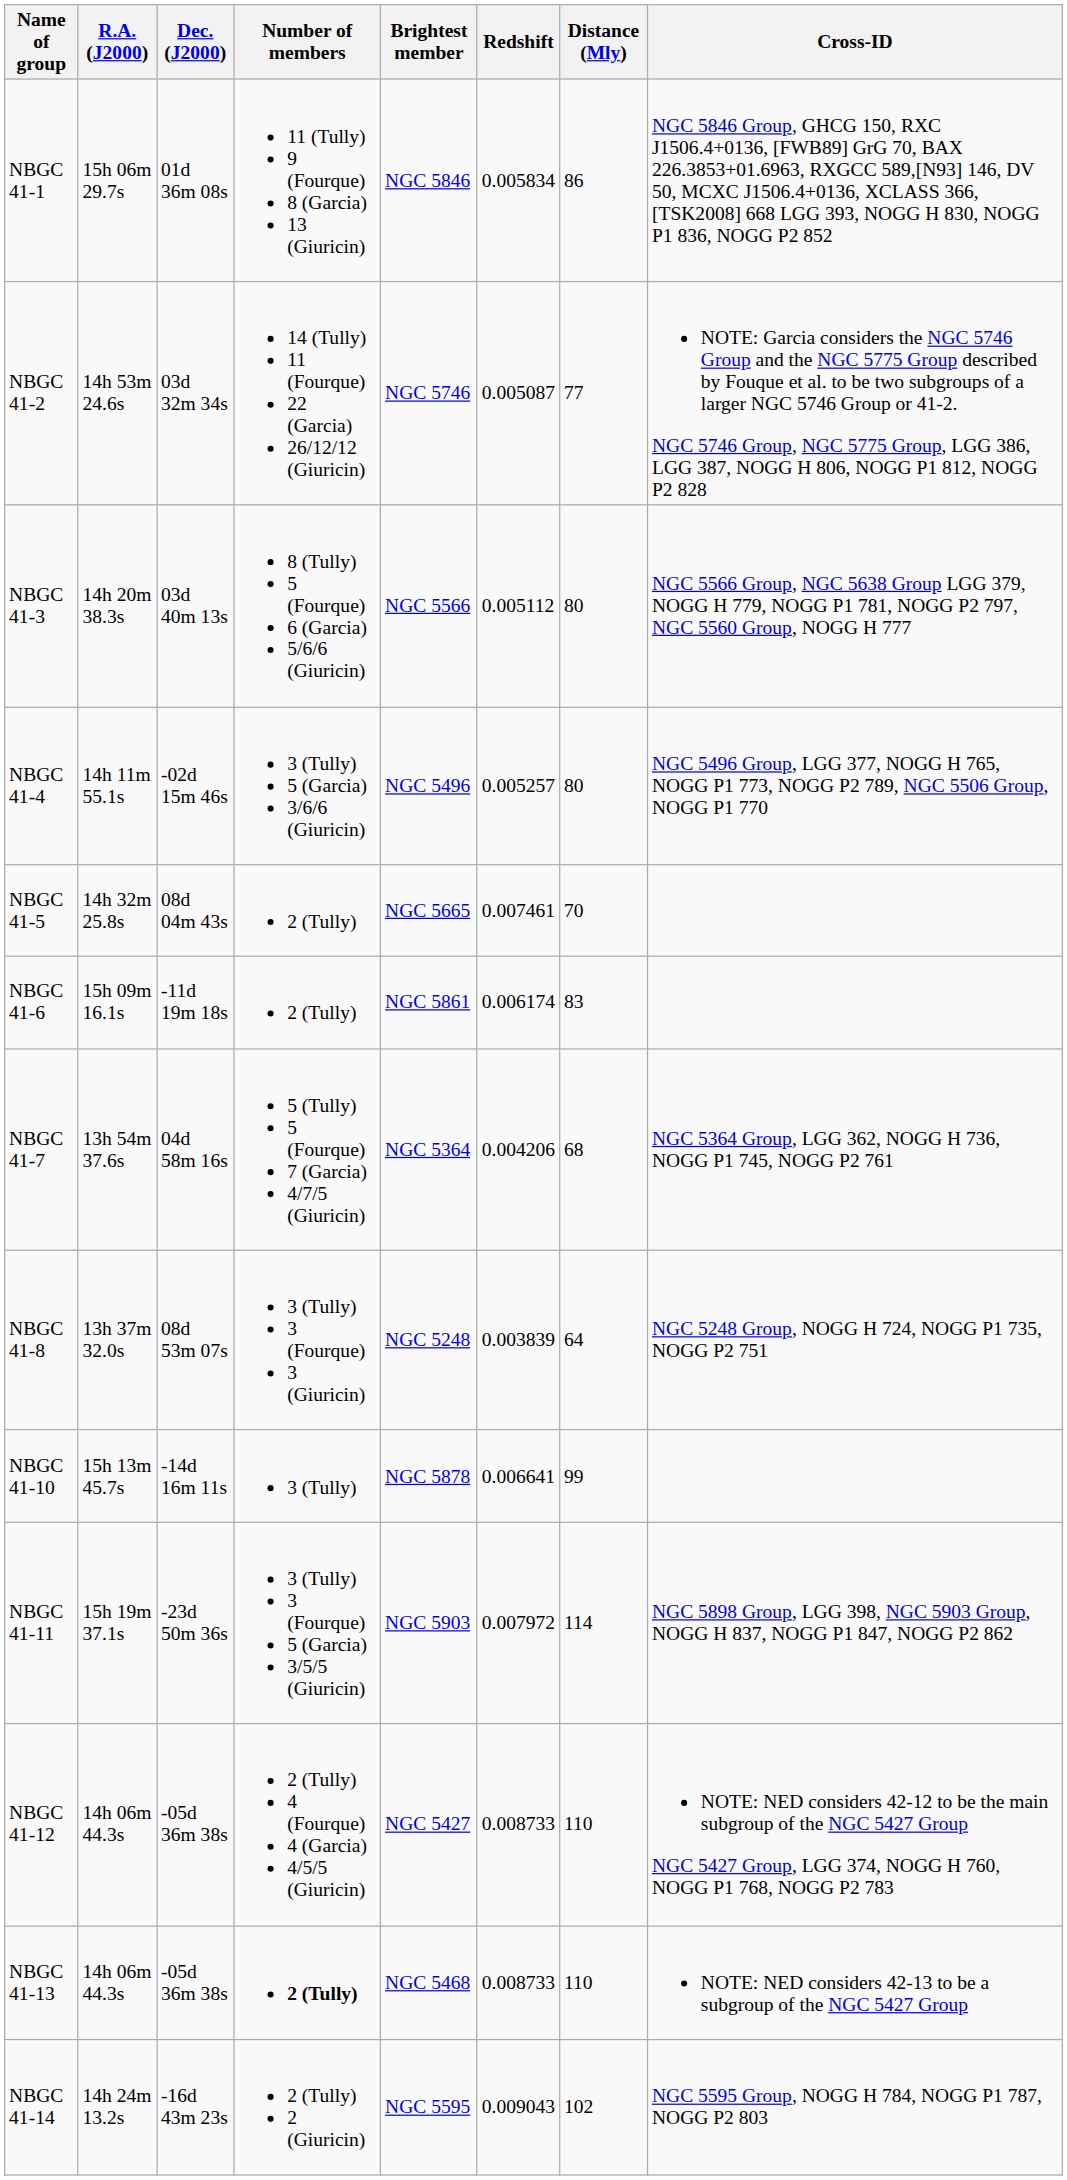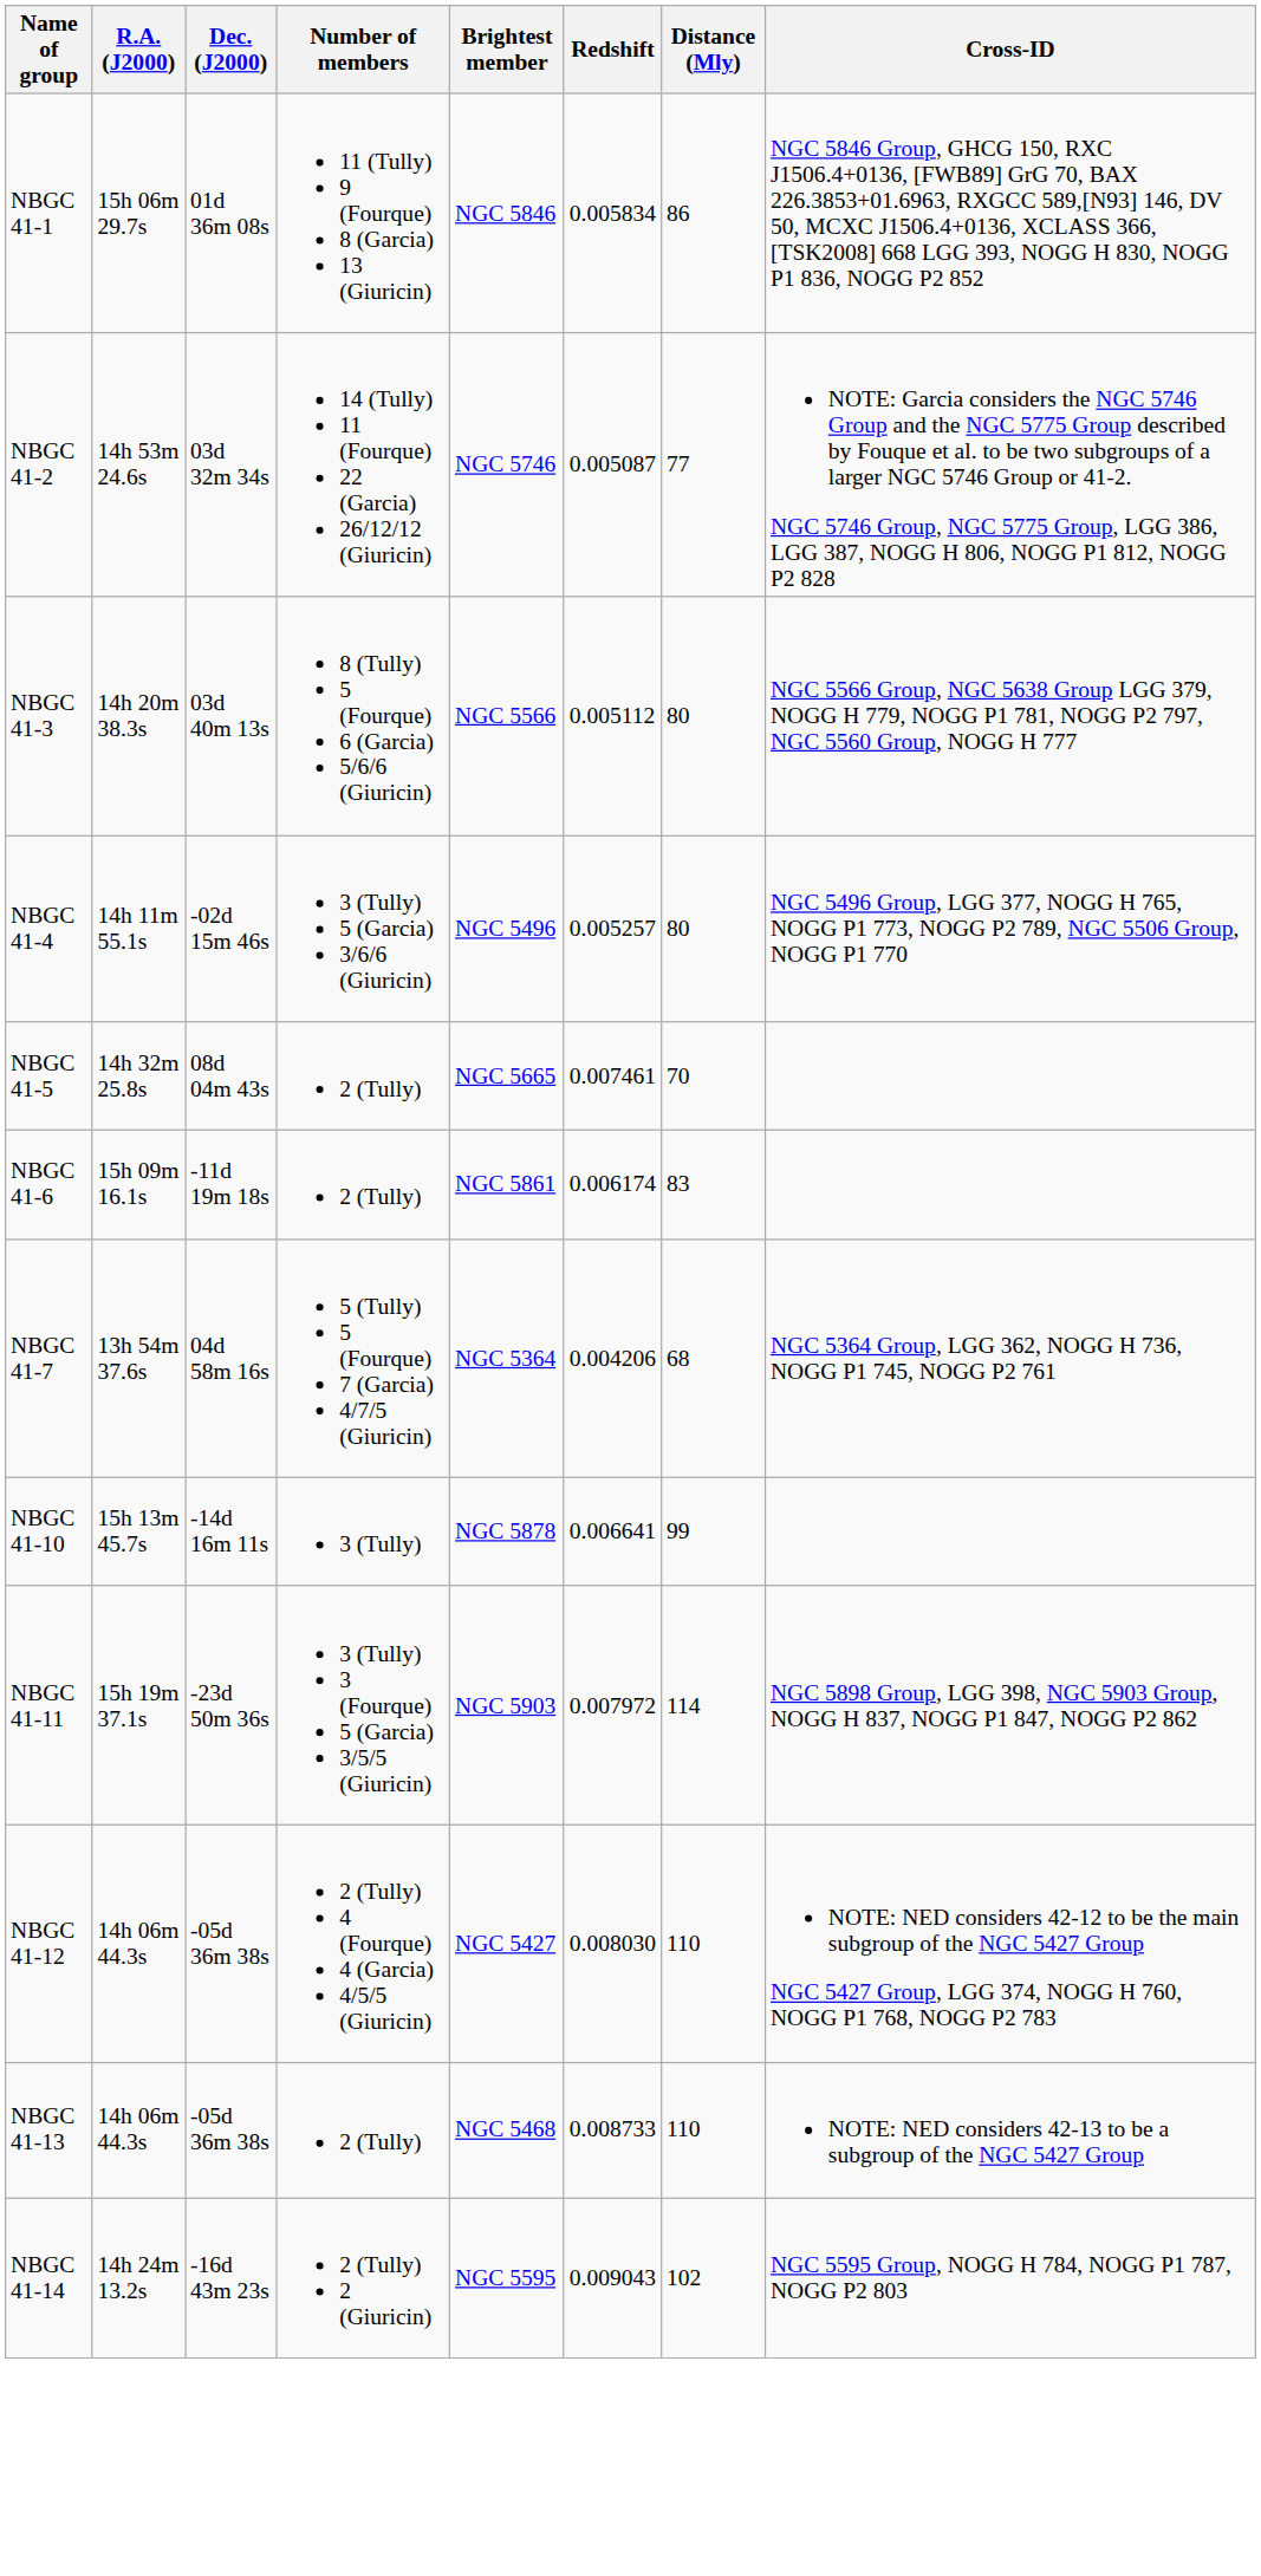- row: NBGC 41-8 | 13h 37m 32.0s | 08d 53m 07s | 3 (Tully) 3 (Fourque) 3 (Giuricin) | NGC 5248 | 0.003839 | 64 | NGC 5248 Group, NOGG H 724, NOGG P1 735, NOGG P2 751
NBGC 41-12 | Redshift: 0.008733 -> 0.008030
NBGC 41-13 | Number of members: bold -> normal
